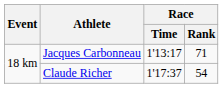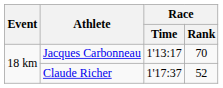Jacques Carbonneau | Race / Rank: 71 -> 70
Claude Richer | Race / Rank: 54 -> 52
